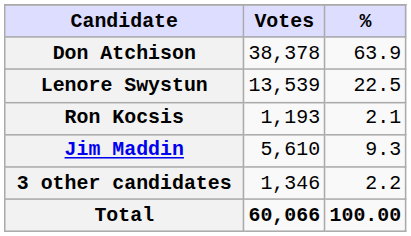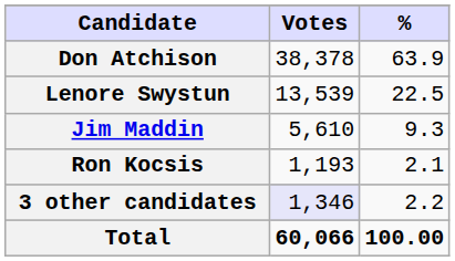rows swapped: Jim Maddin <-> Ron Kocsis
3 other candidates | Votes: no background -> lavender background
